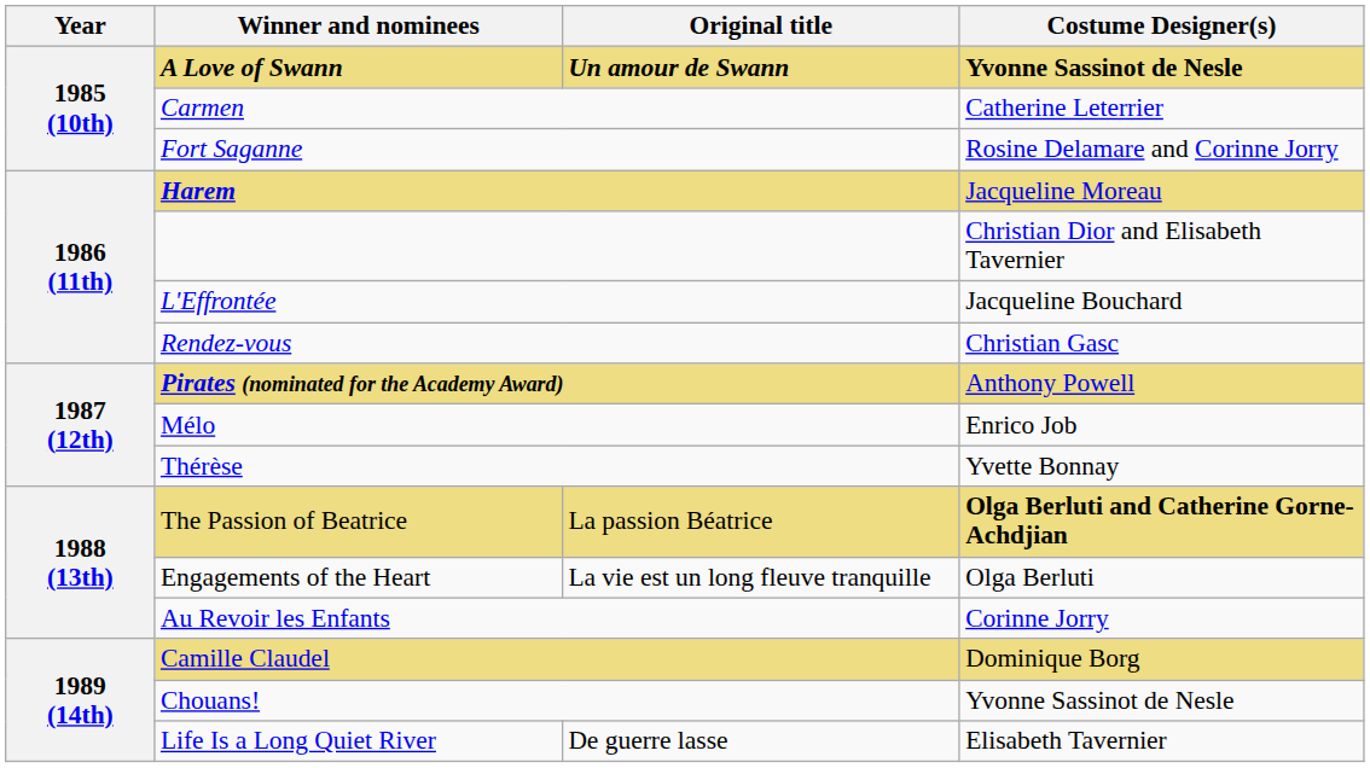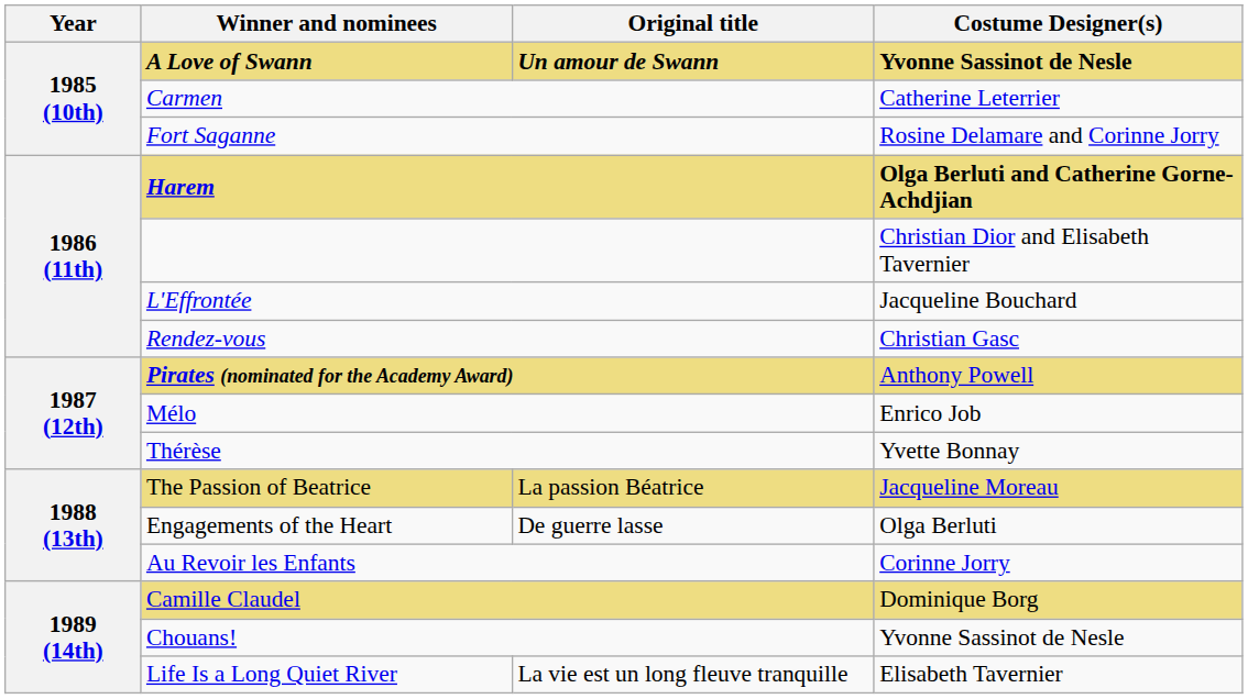Harem | Costume Designer(s): Jacqueline Moreau -> Olga Berluti and Catherine Gorne-Achdjian
The Passion of Beatrice | Costume Designer(s): Olga Berluti and Catherine Gorne-Achdjian -> Jacqueline Moreau
Engagements of the Heart | Original title: La vie est un long fleuve tranquille -> De guerre lasse
Life Is a Long Quiet River | Original title: De guerre lasse -> La vie est un long fleuve tranquille
